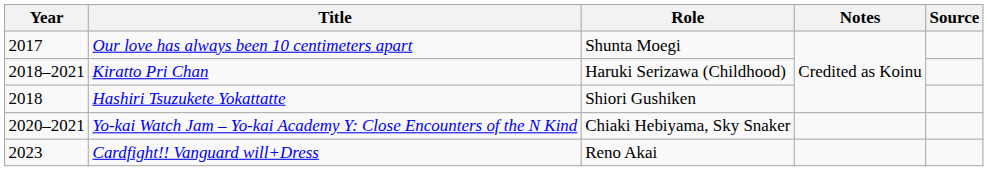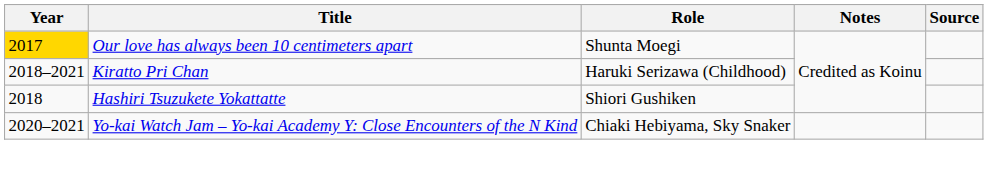Our love has always been 10 centimeters apart | Year: no background -> gold background
- row: 2023 | Cardfight!! Vanguard will+Dress | Reno Akai
